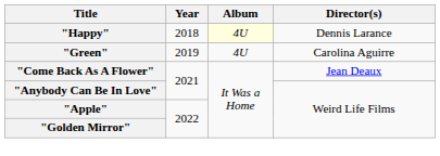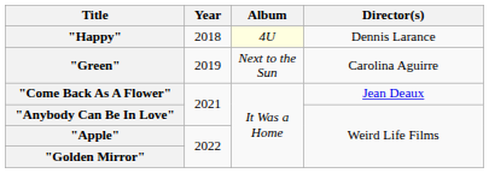"Green" | Album: 4U -> Next to the Sun
